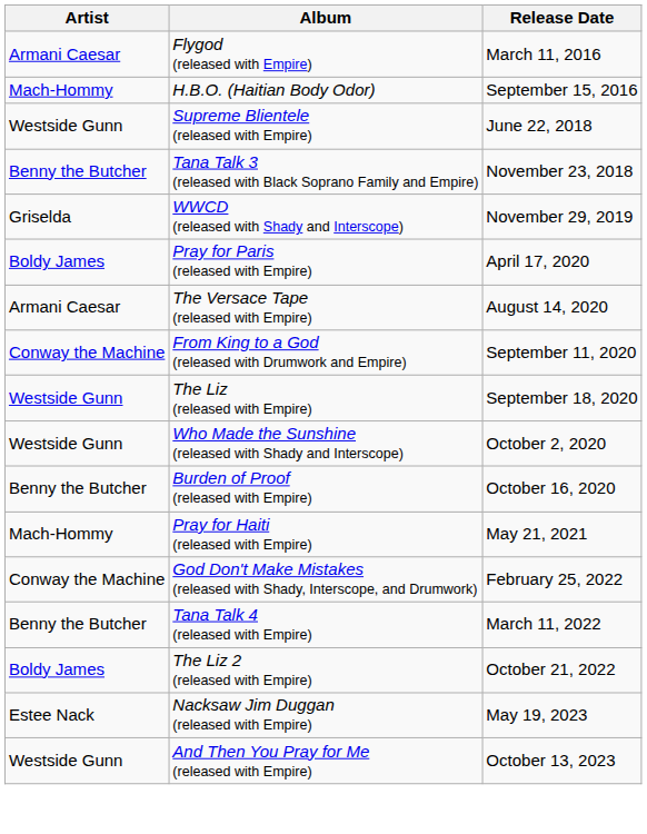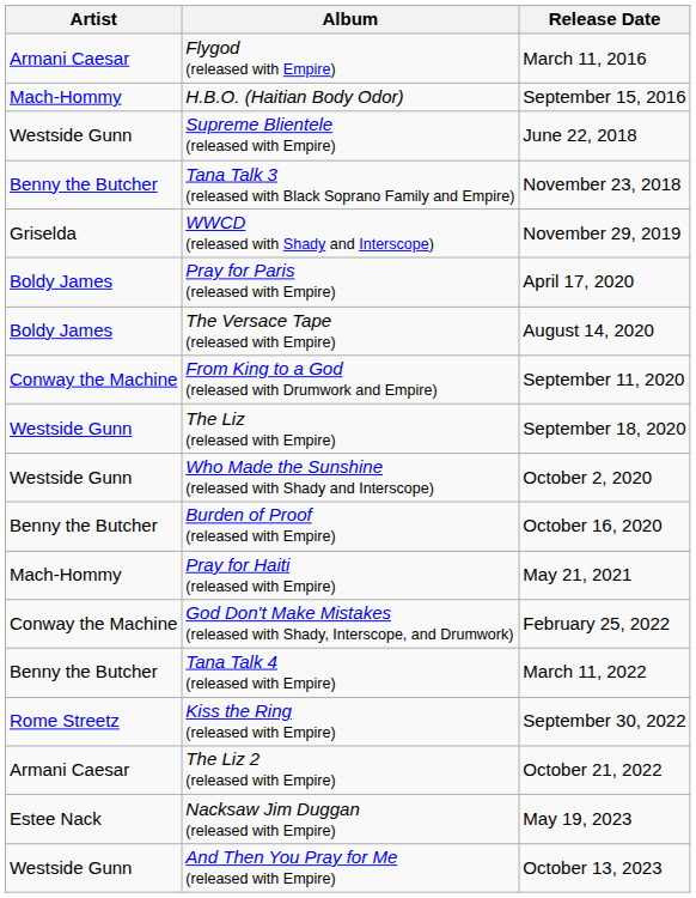The Versace Tape (released with Empire) | Artist: Armani Caesar -> Boldy James
+ row: Rome Streetz | Kiss the Ring (released with Empire) | September 30, 2022
The Liz 2 (released with Empire) | Artist: Boldy James -> Armani Caesar
